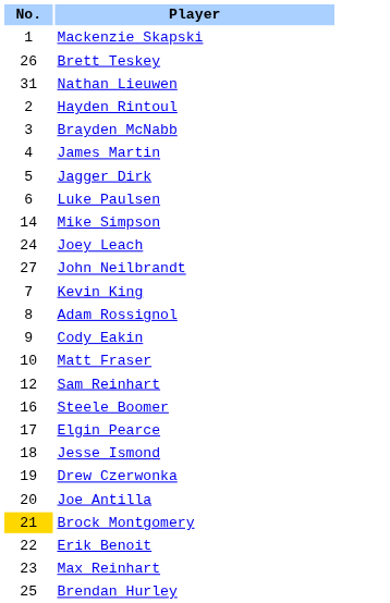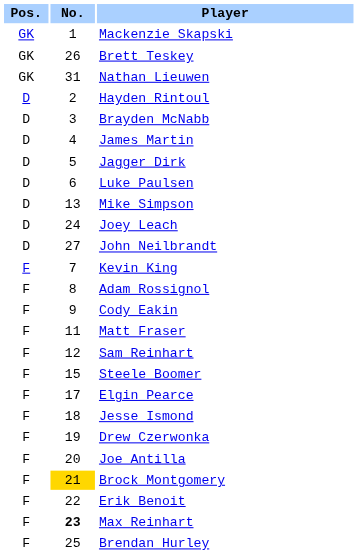+ column: Pos. | GK | GK | GK | D | D | D | D | D | D | D | D | F | F | F | F | F | F | F | F | F | F | F | F | F | F
Mike Simpson | No.: 14 -> 13
Matt Fraser | No.: 10 -> 11
Steele Boomer | No.: 16 -> 15
Max Reinhart | No.: normal -> bold
